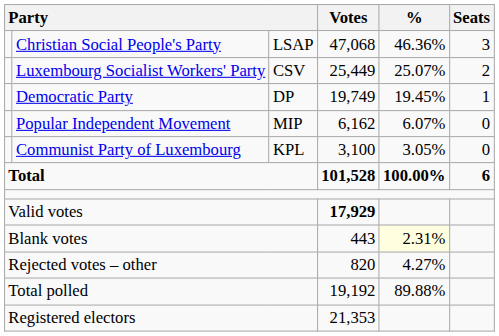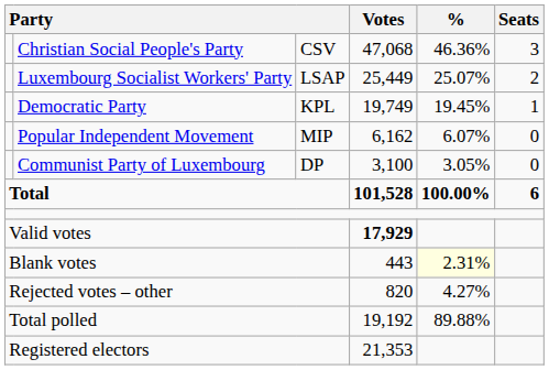Christian Social People's Party | column 3: LSAP -> CSV
Luxembourg Socialist Workers' Party | column 3: CSV -> LSAP
Democratic Party | column 3: DP -> KPL
Communist Party of Luxembourg | column 3: KPL -> DP
